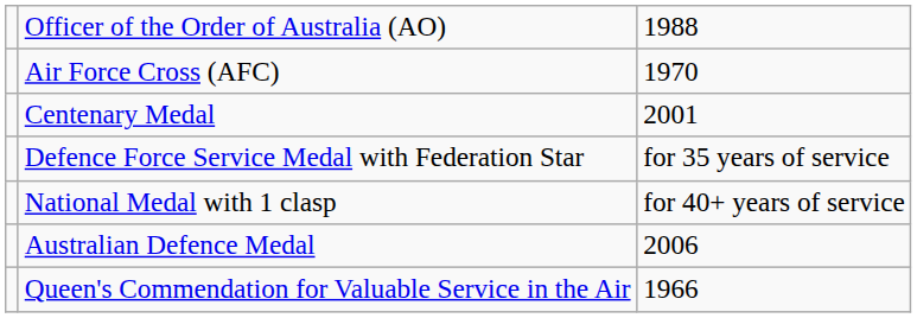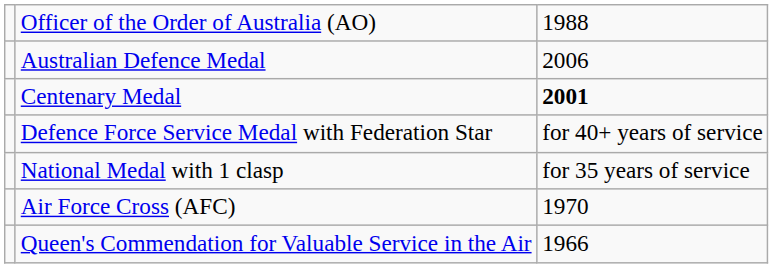rows swapped: Air Force Cross (AFC) <-> Australian Defence Medal
Centenary Medal | column 3: normal -> bold
Defence Force Service Medal with Federation Star | column 3: for 35 years of service -> for 40+ years of service
National Medal with 1 clasp | column 3: for 40+ years of service -> for 35 years of service
